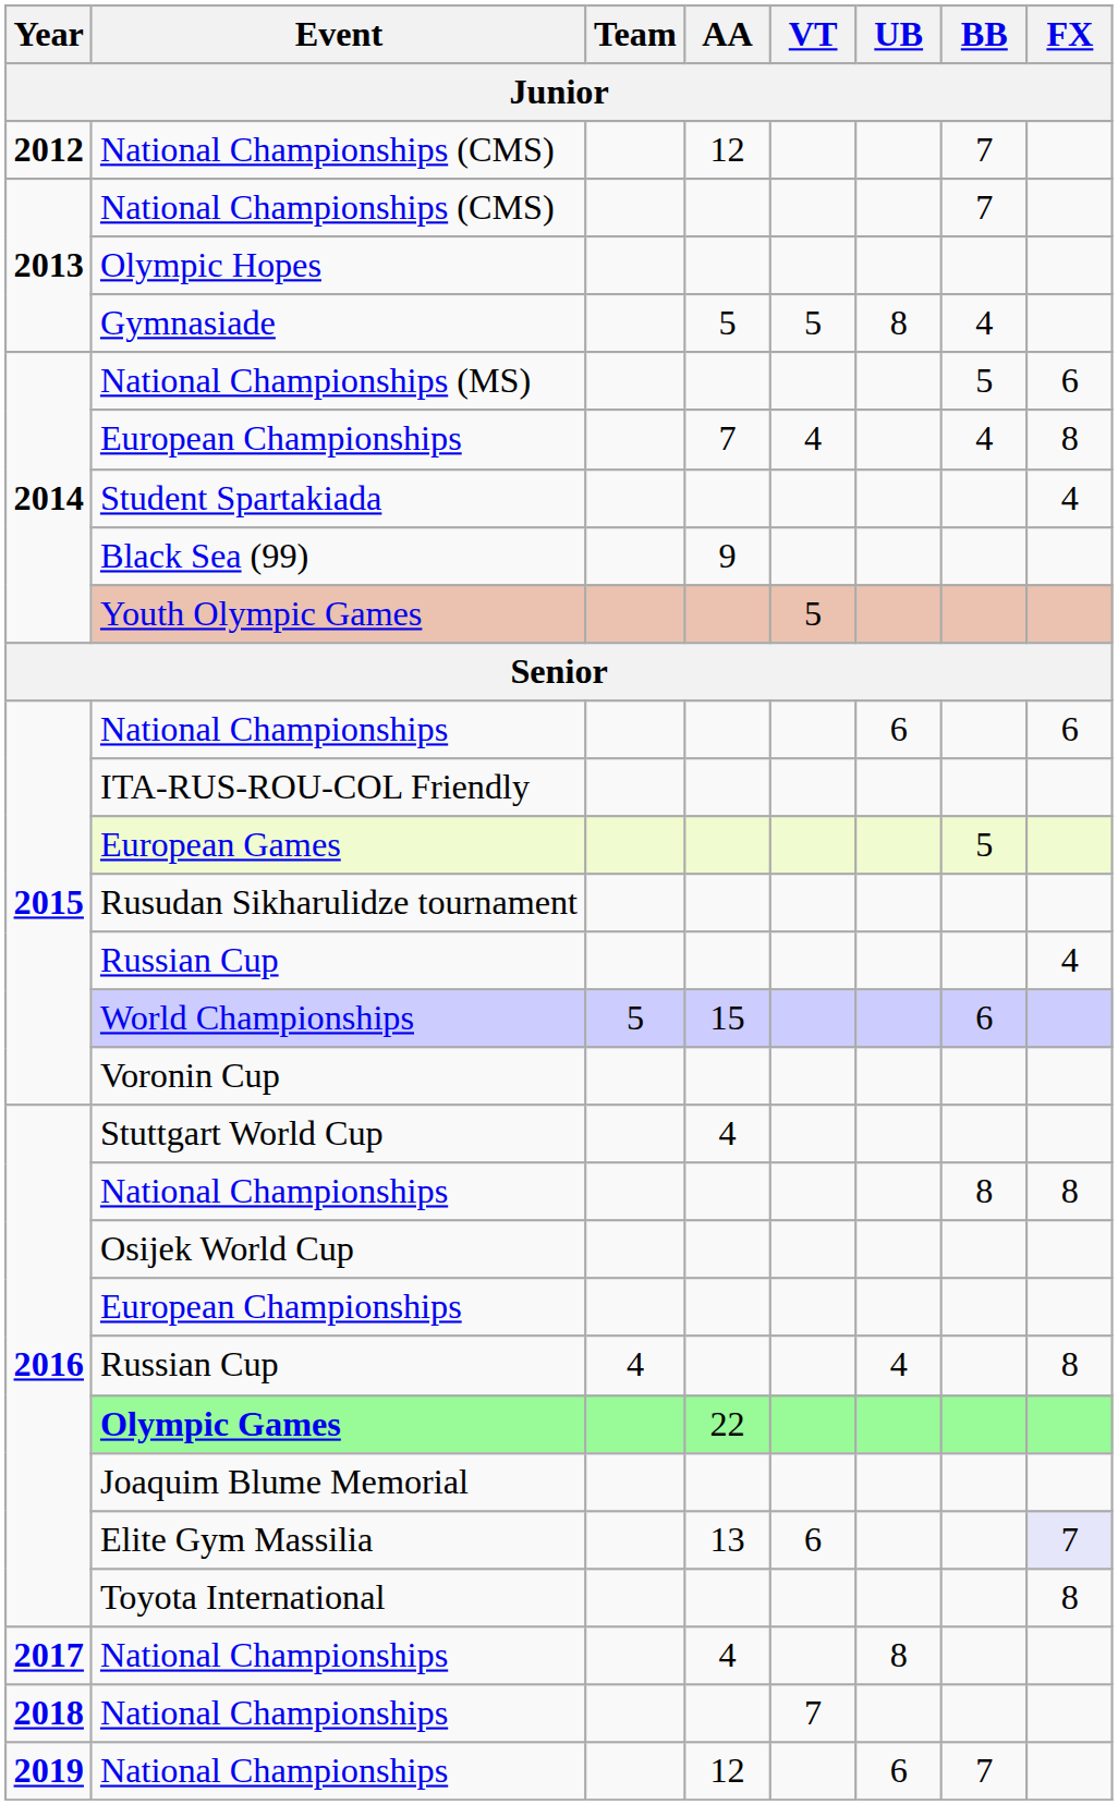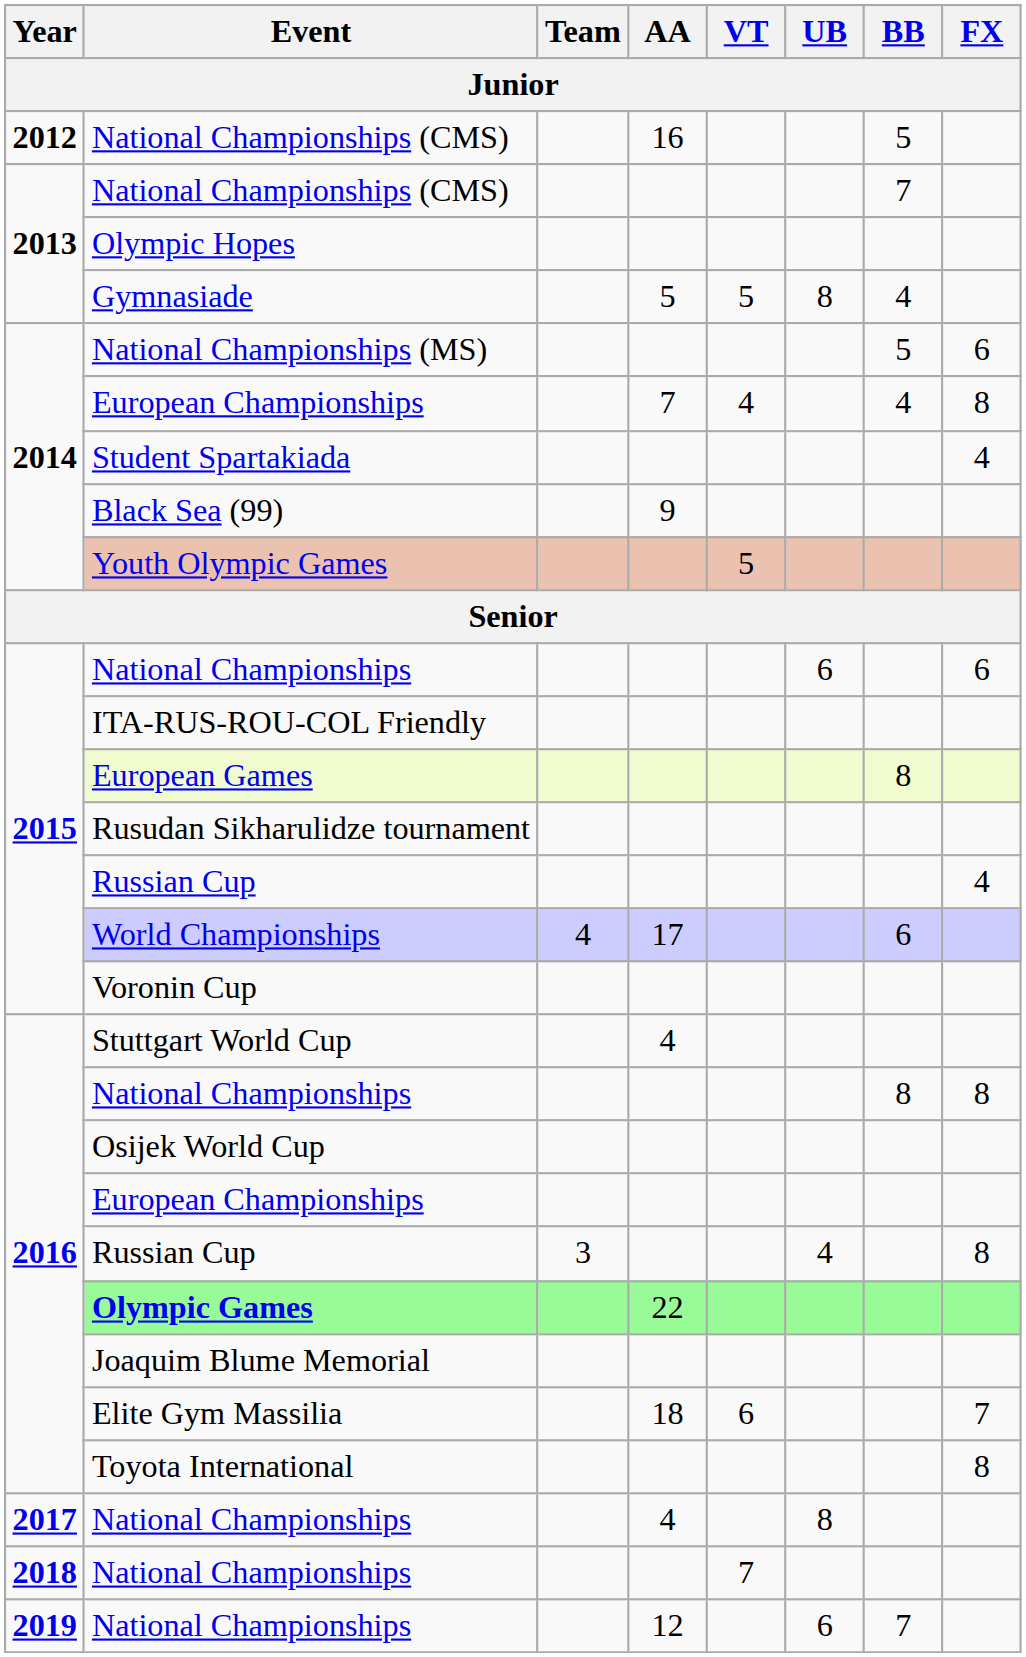2012 / National Championships (CMS) | AA: 12 -> 16
2012 / National Championships (CMS) | BB: 7 -> 5
European Games | BB: 5 -> 8
World Championships | Team: 5 -> 4
World Championships | AA: 15 -> 17
2016 / Russian Cup | Team: 4 -> 3
Elite Gym Massilia | AA: 13 -> 18
Elite Gym Massilia | FX: lavender background -> no background
